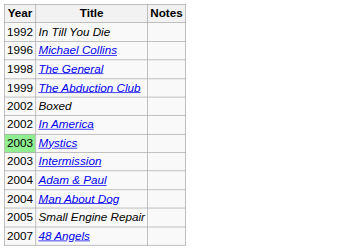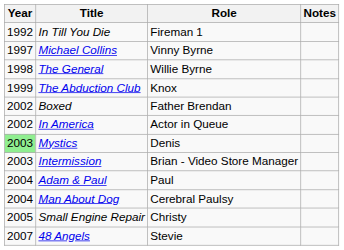+ column: Role | Fireman 1 | Vinny Byrne | Willie Byrne | Knox | Father Brendan | Actor in Queue | Denis | Brian - Video Store Manager | Paul | Cerebral Paulsy | Christy | Stevie
Michael Collins | Year: 1996 -> 1997
